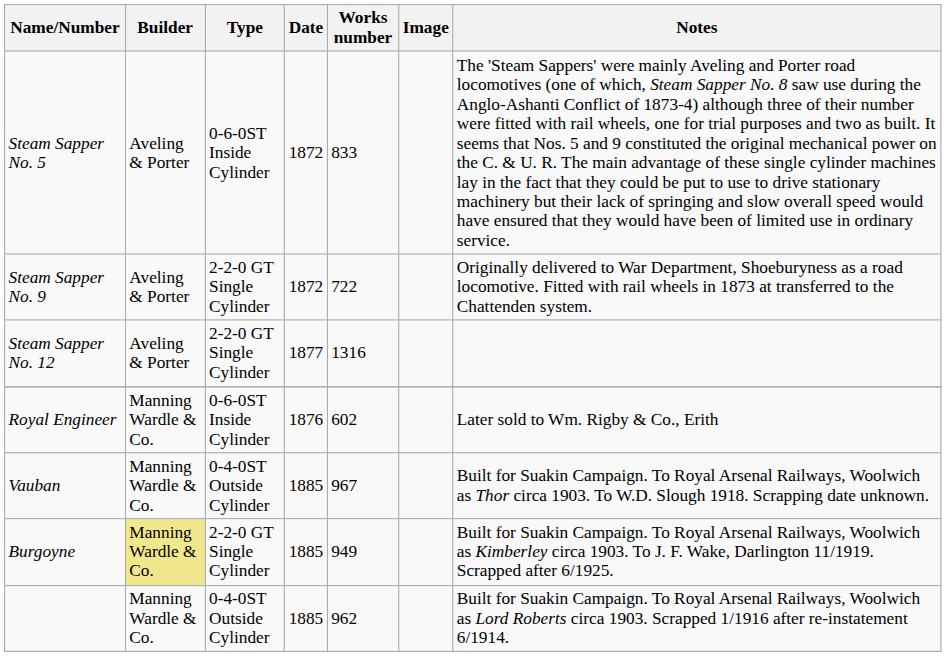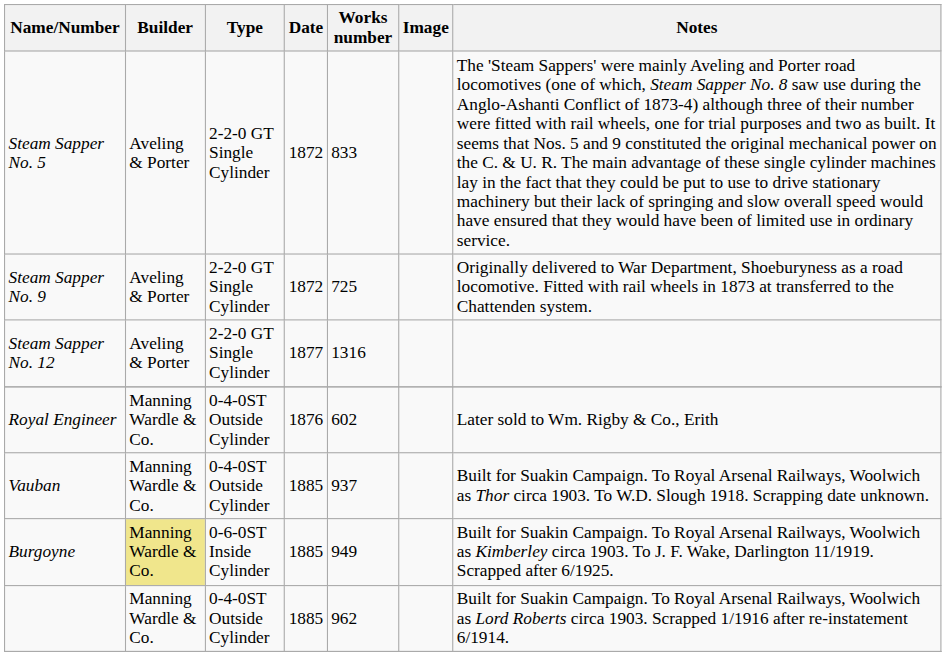Steam Sapper No. 5 | Type: 0-6-0ST Inside Cylinder -> 2-2-0 GT Single Cylinder
Steam Sapper No. 9 | Works number: 722 -> 725
Royal Engineer | Type: 0-6-0ST Inside Cylinder -> 0-4-0ST Outside Cylinder
Vauban | Works number: 967 -> 937
Burgoyne | Type: 2-2-0 GT Single Cylinder -> 0-6-0ST Inside Cylinder
